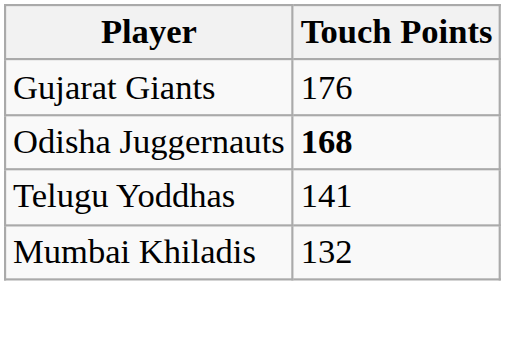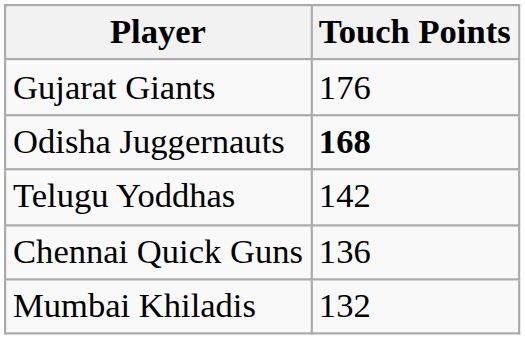Telugu Yoddhas | Touch Points: 141 -> 142
+ row: Chennai Quick Guns | 136
